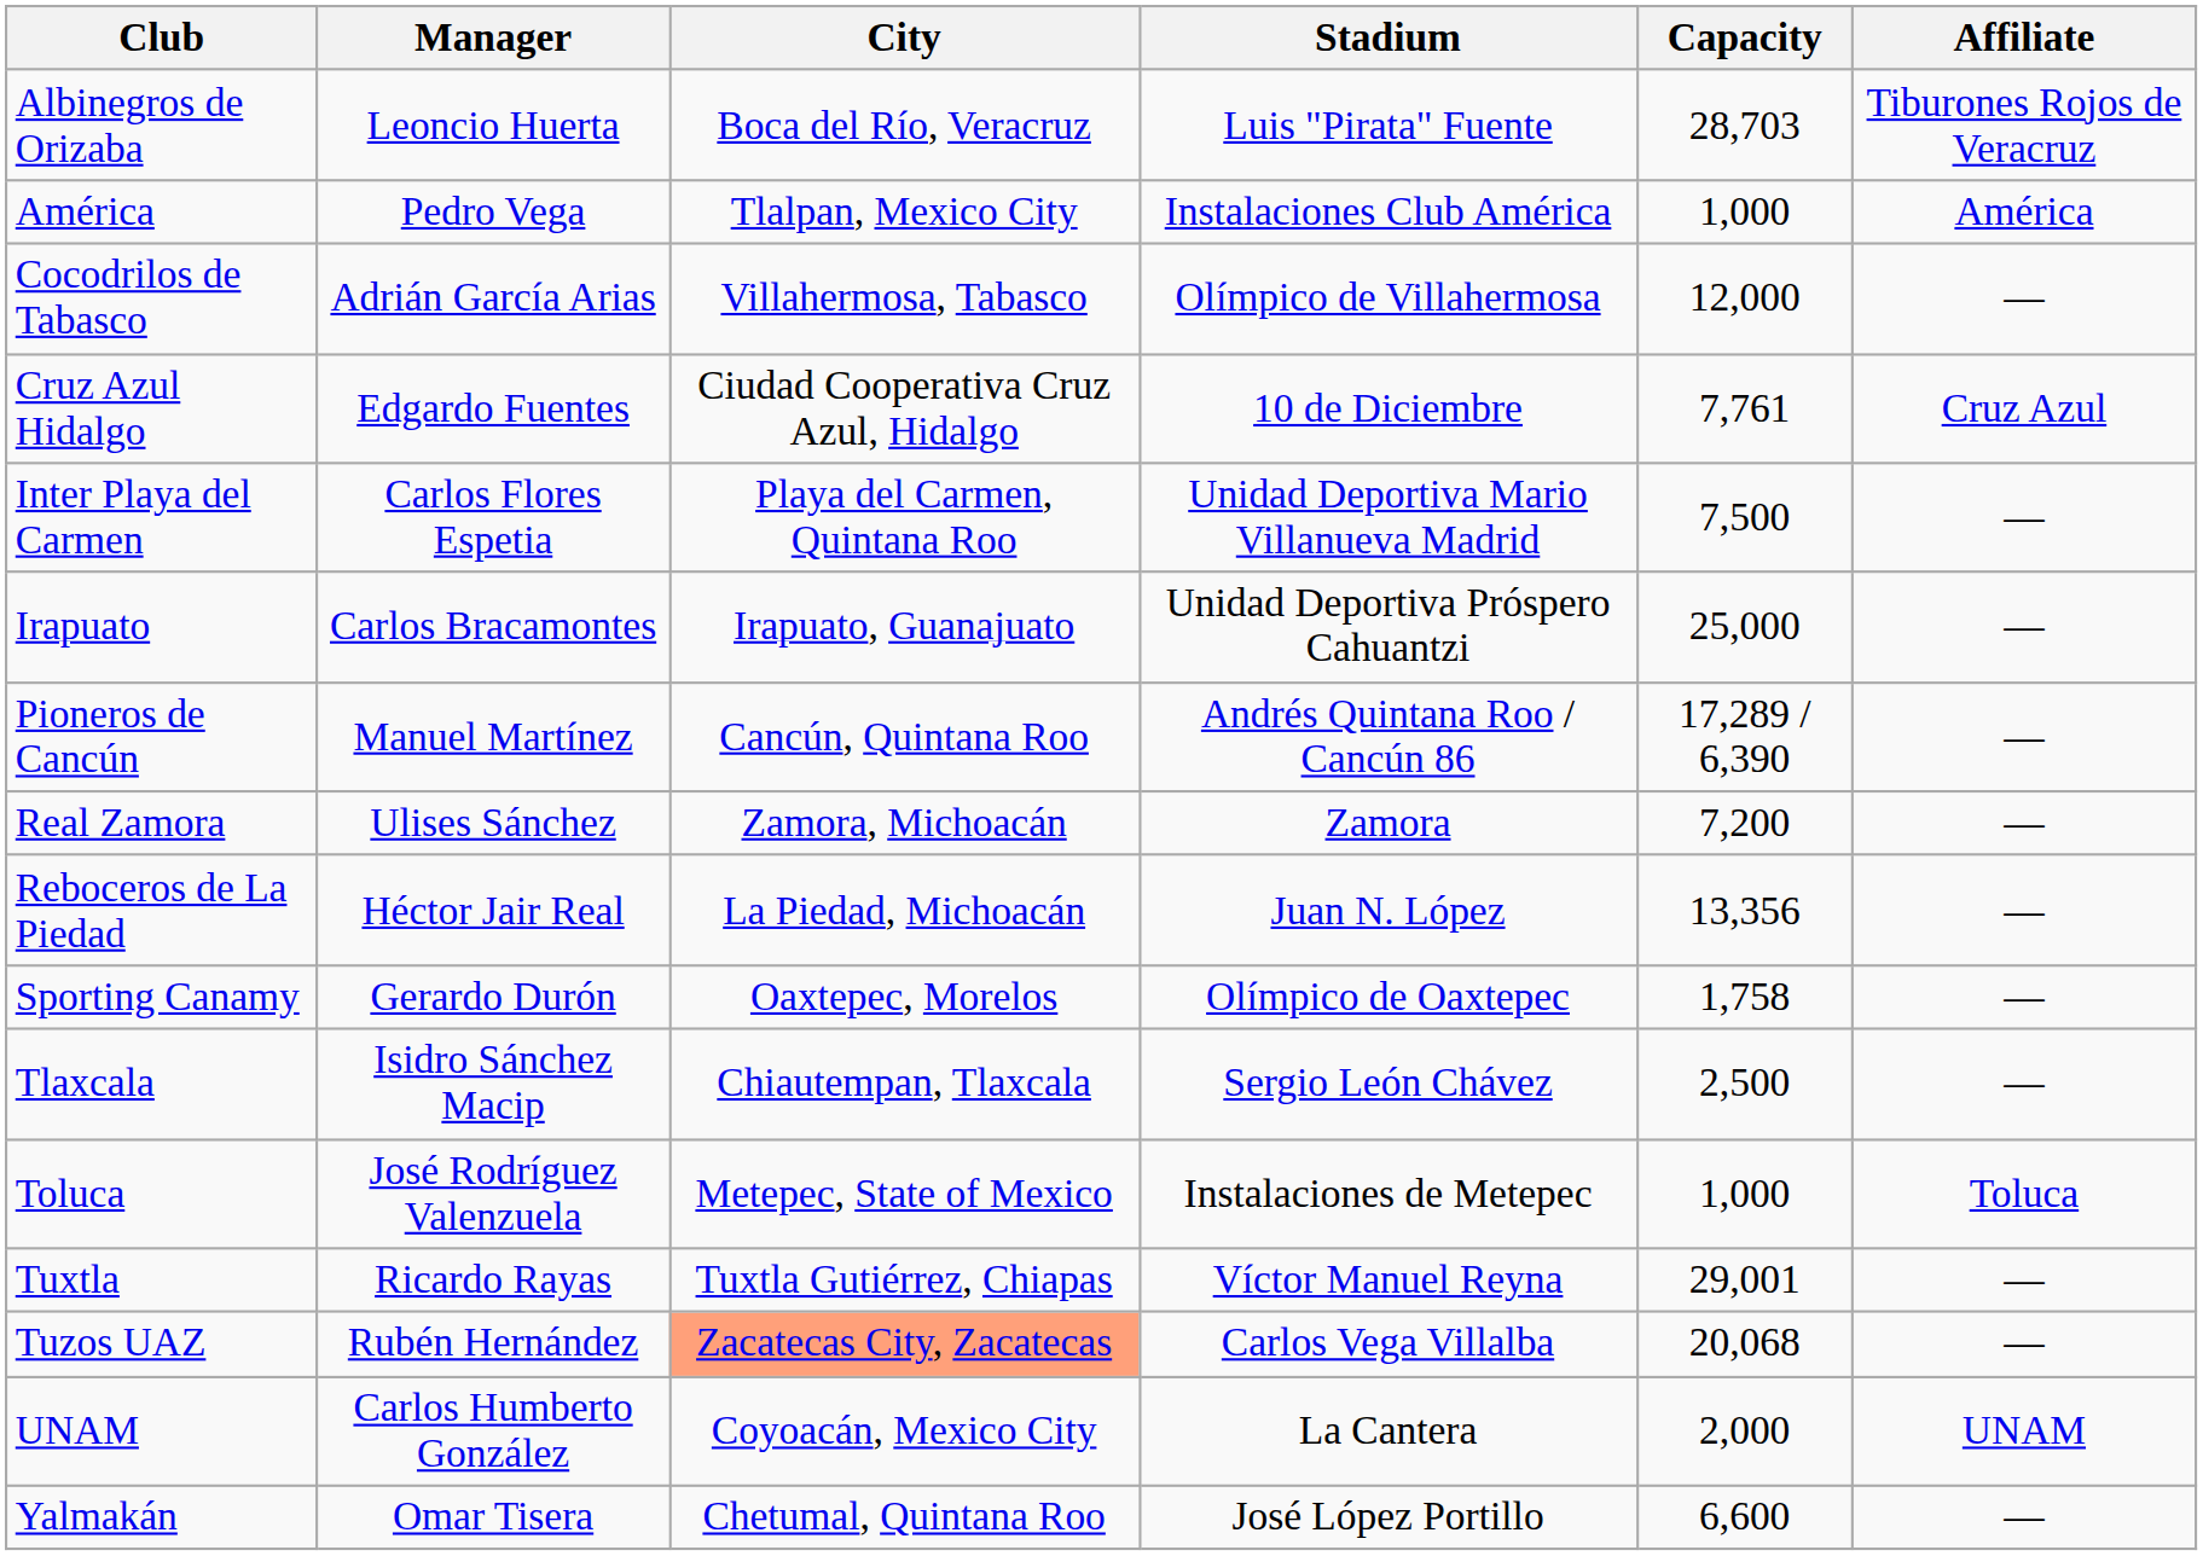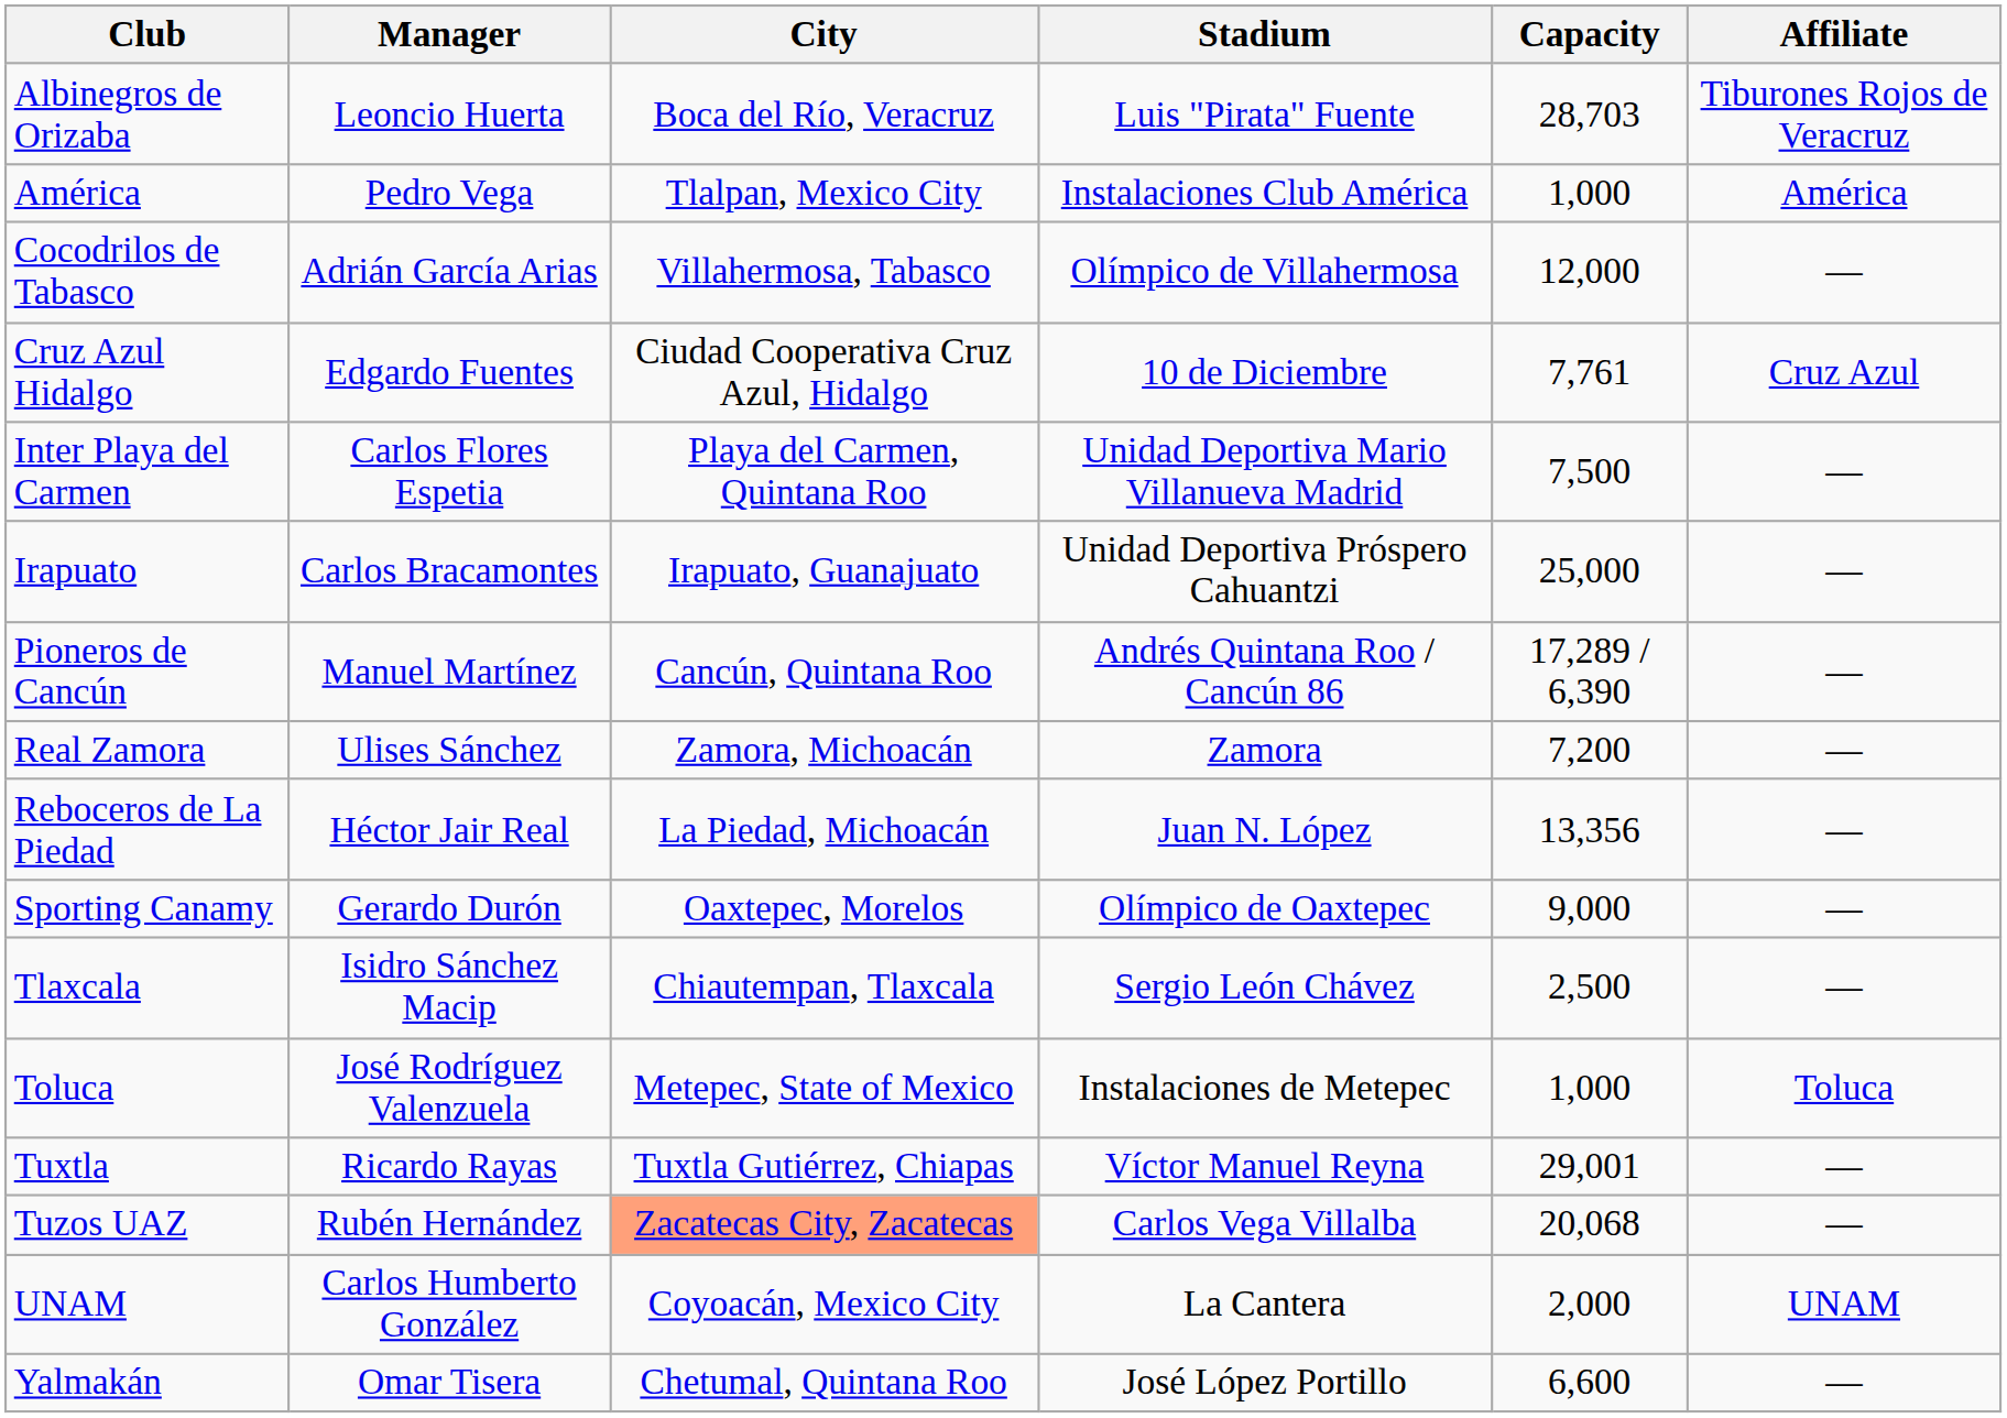Sporting Canamy | Capacity: 1,758 -> 9,000
